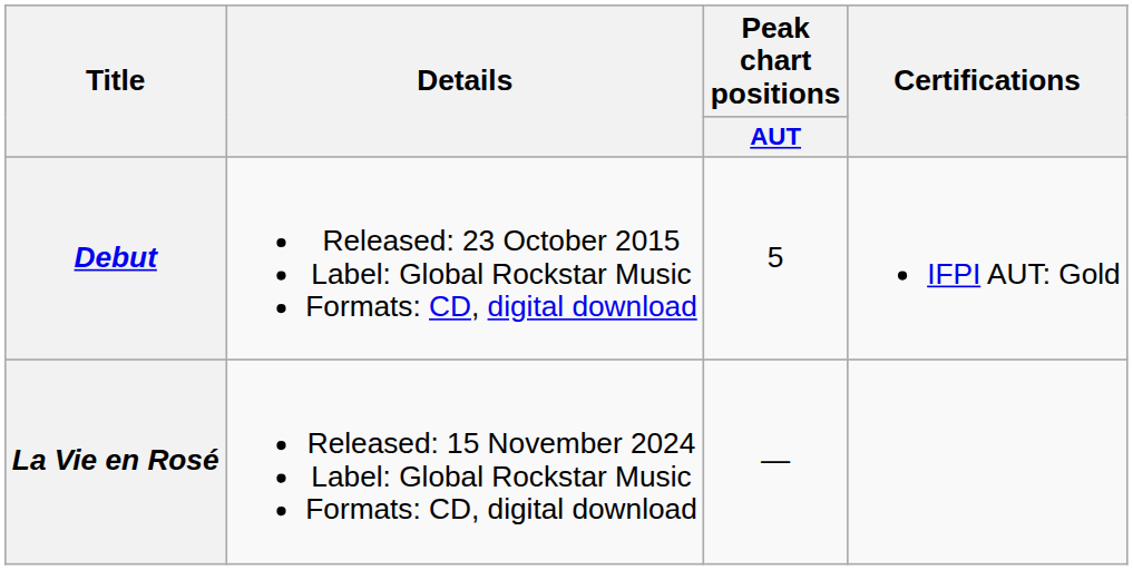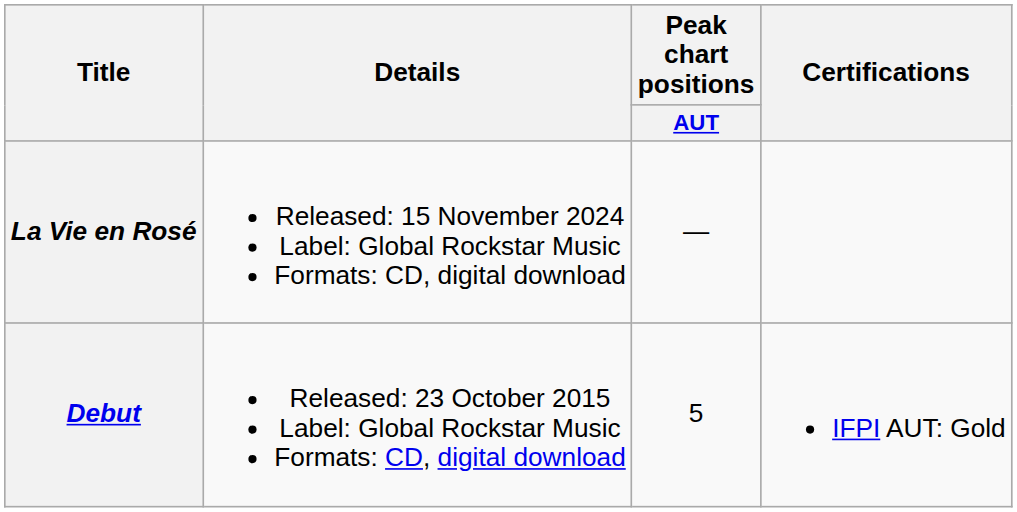rows swapped: Debut <-> La Vie en Rosé
